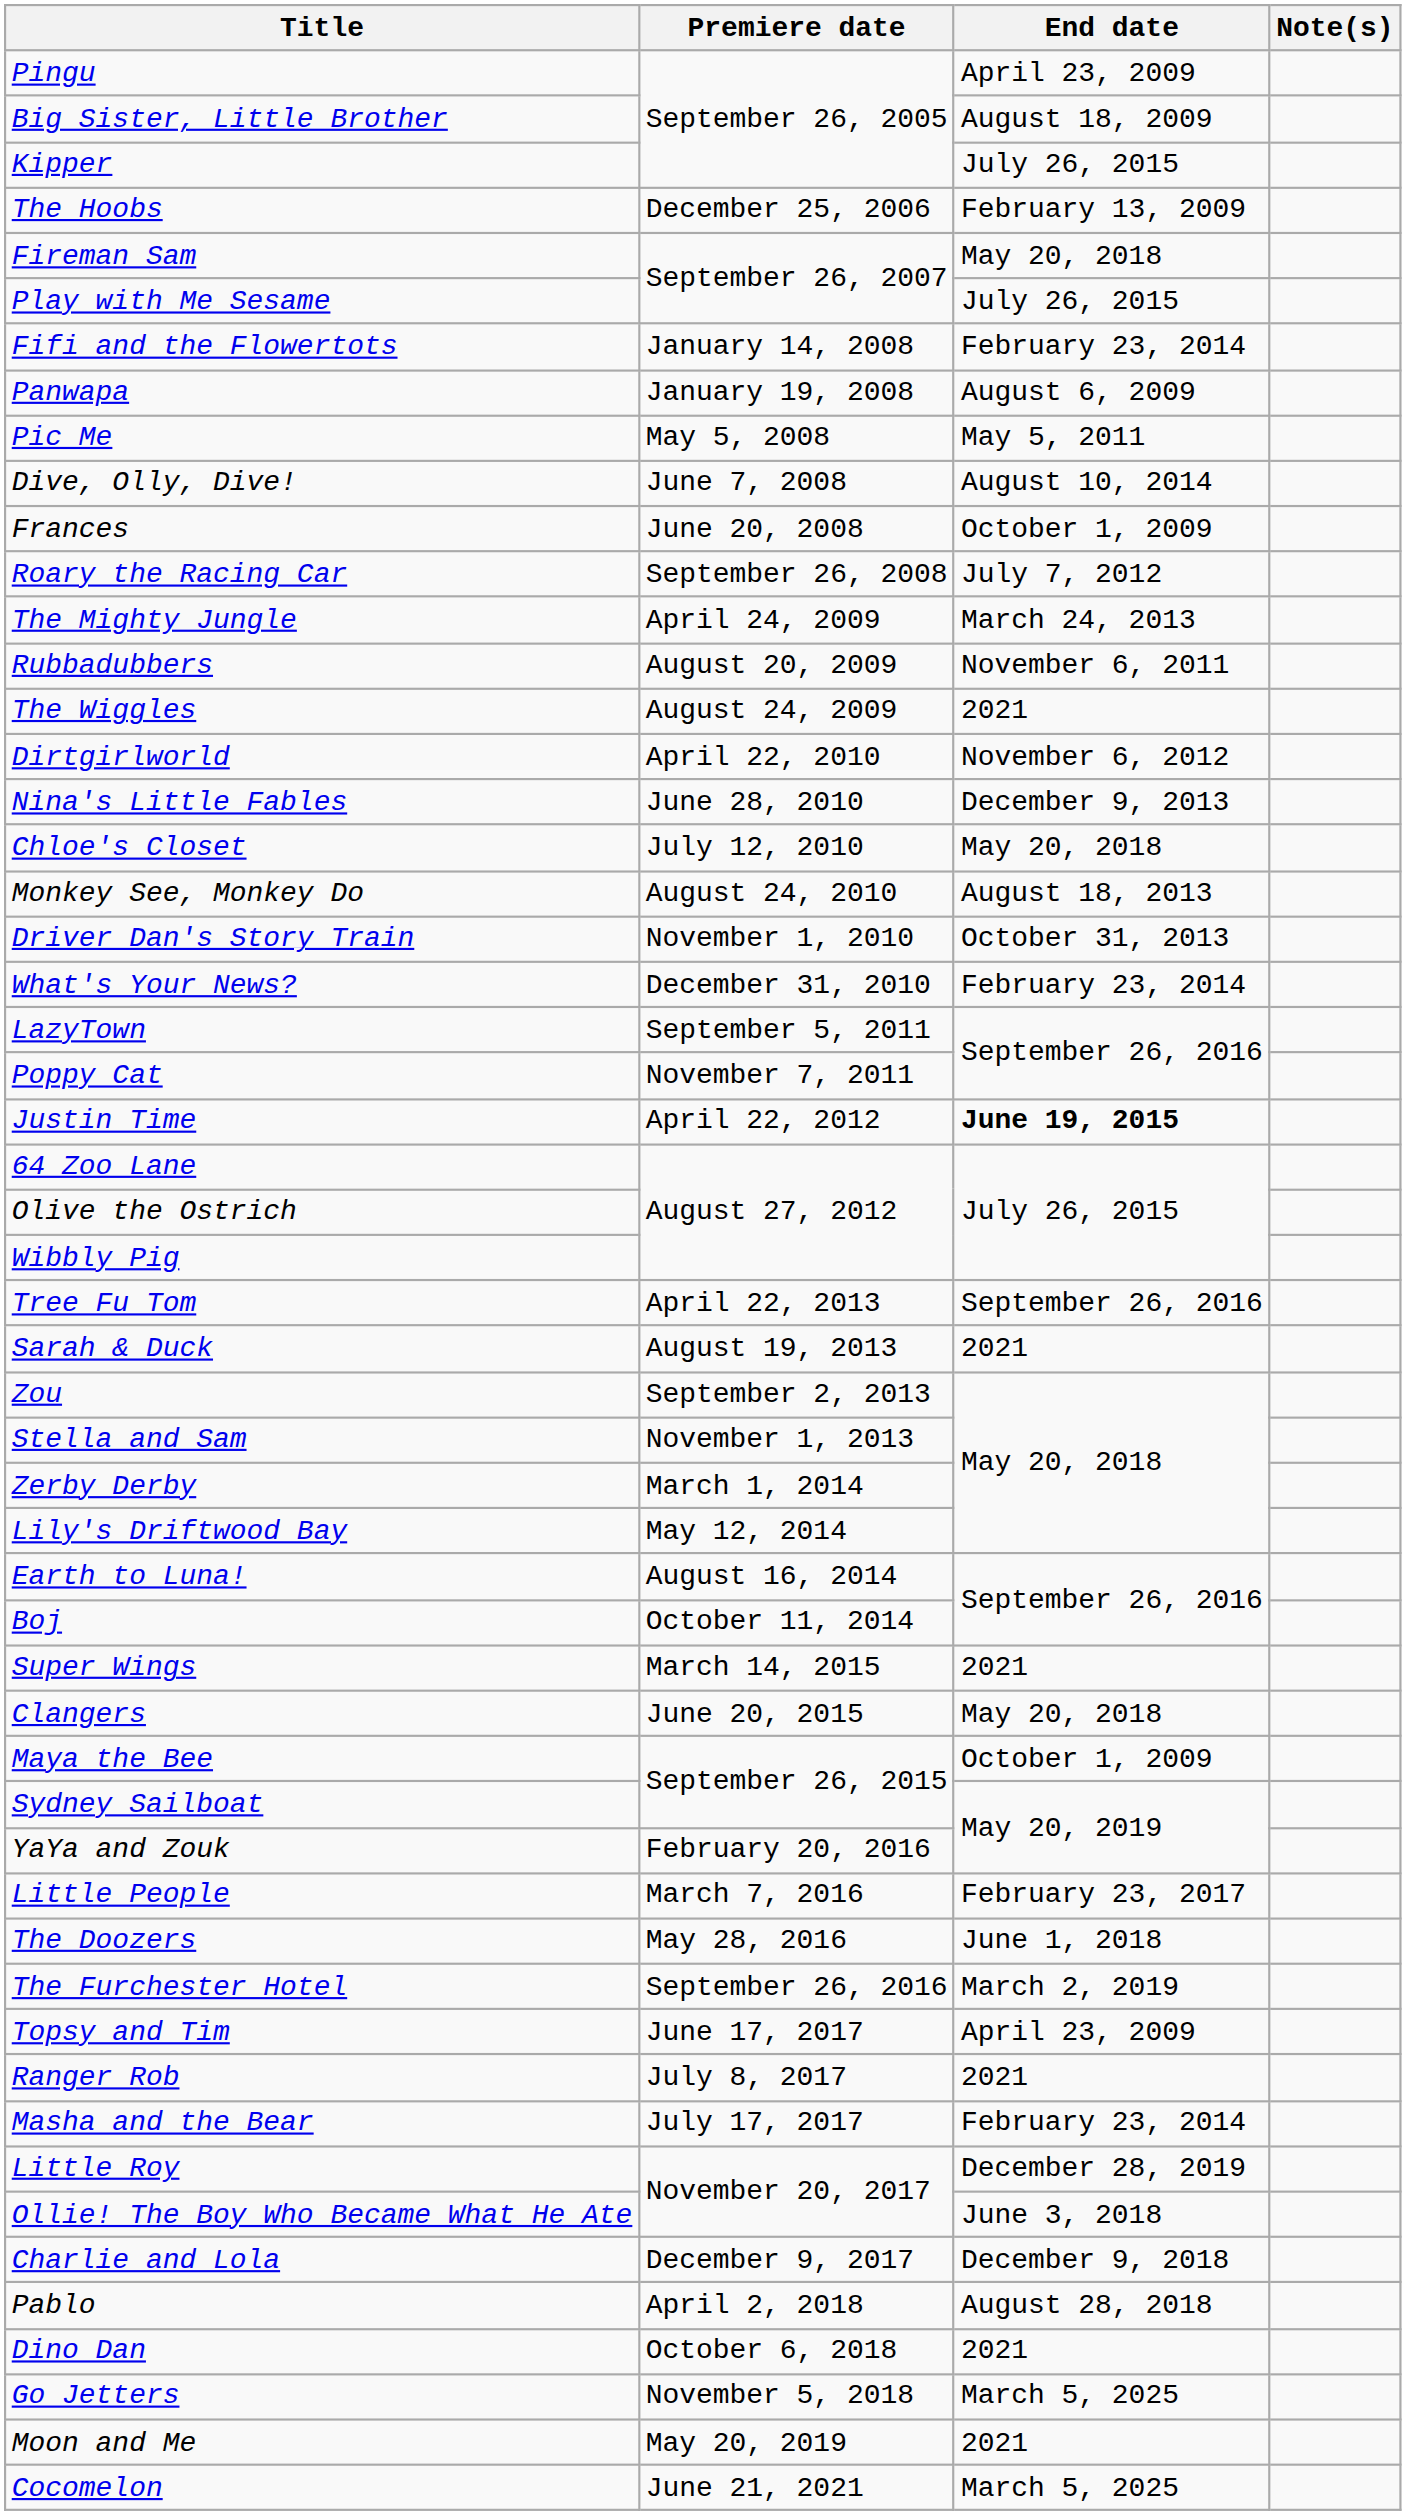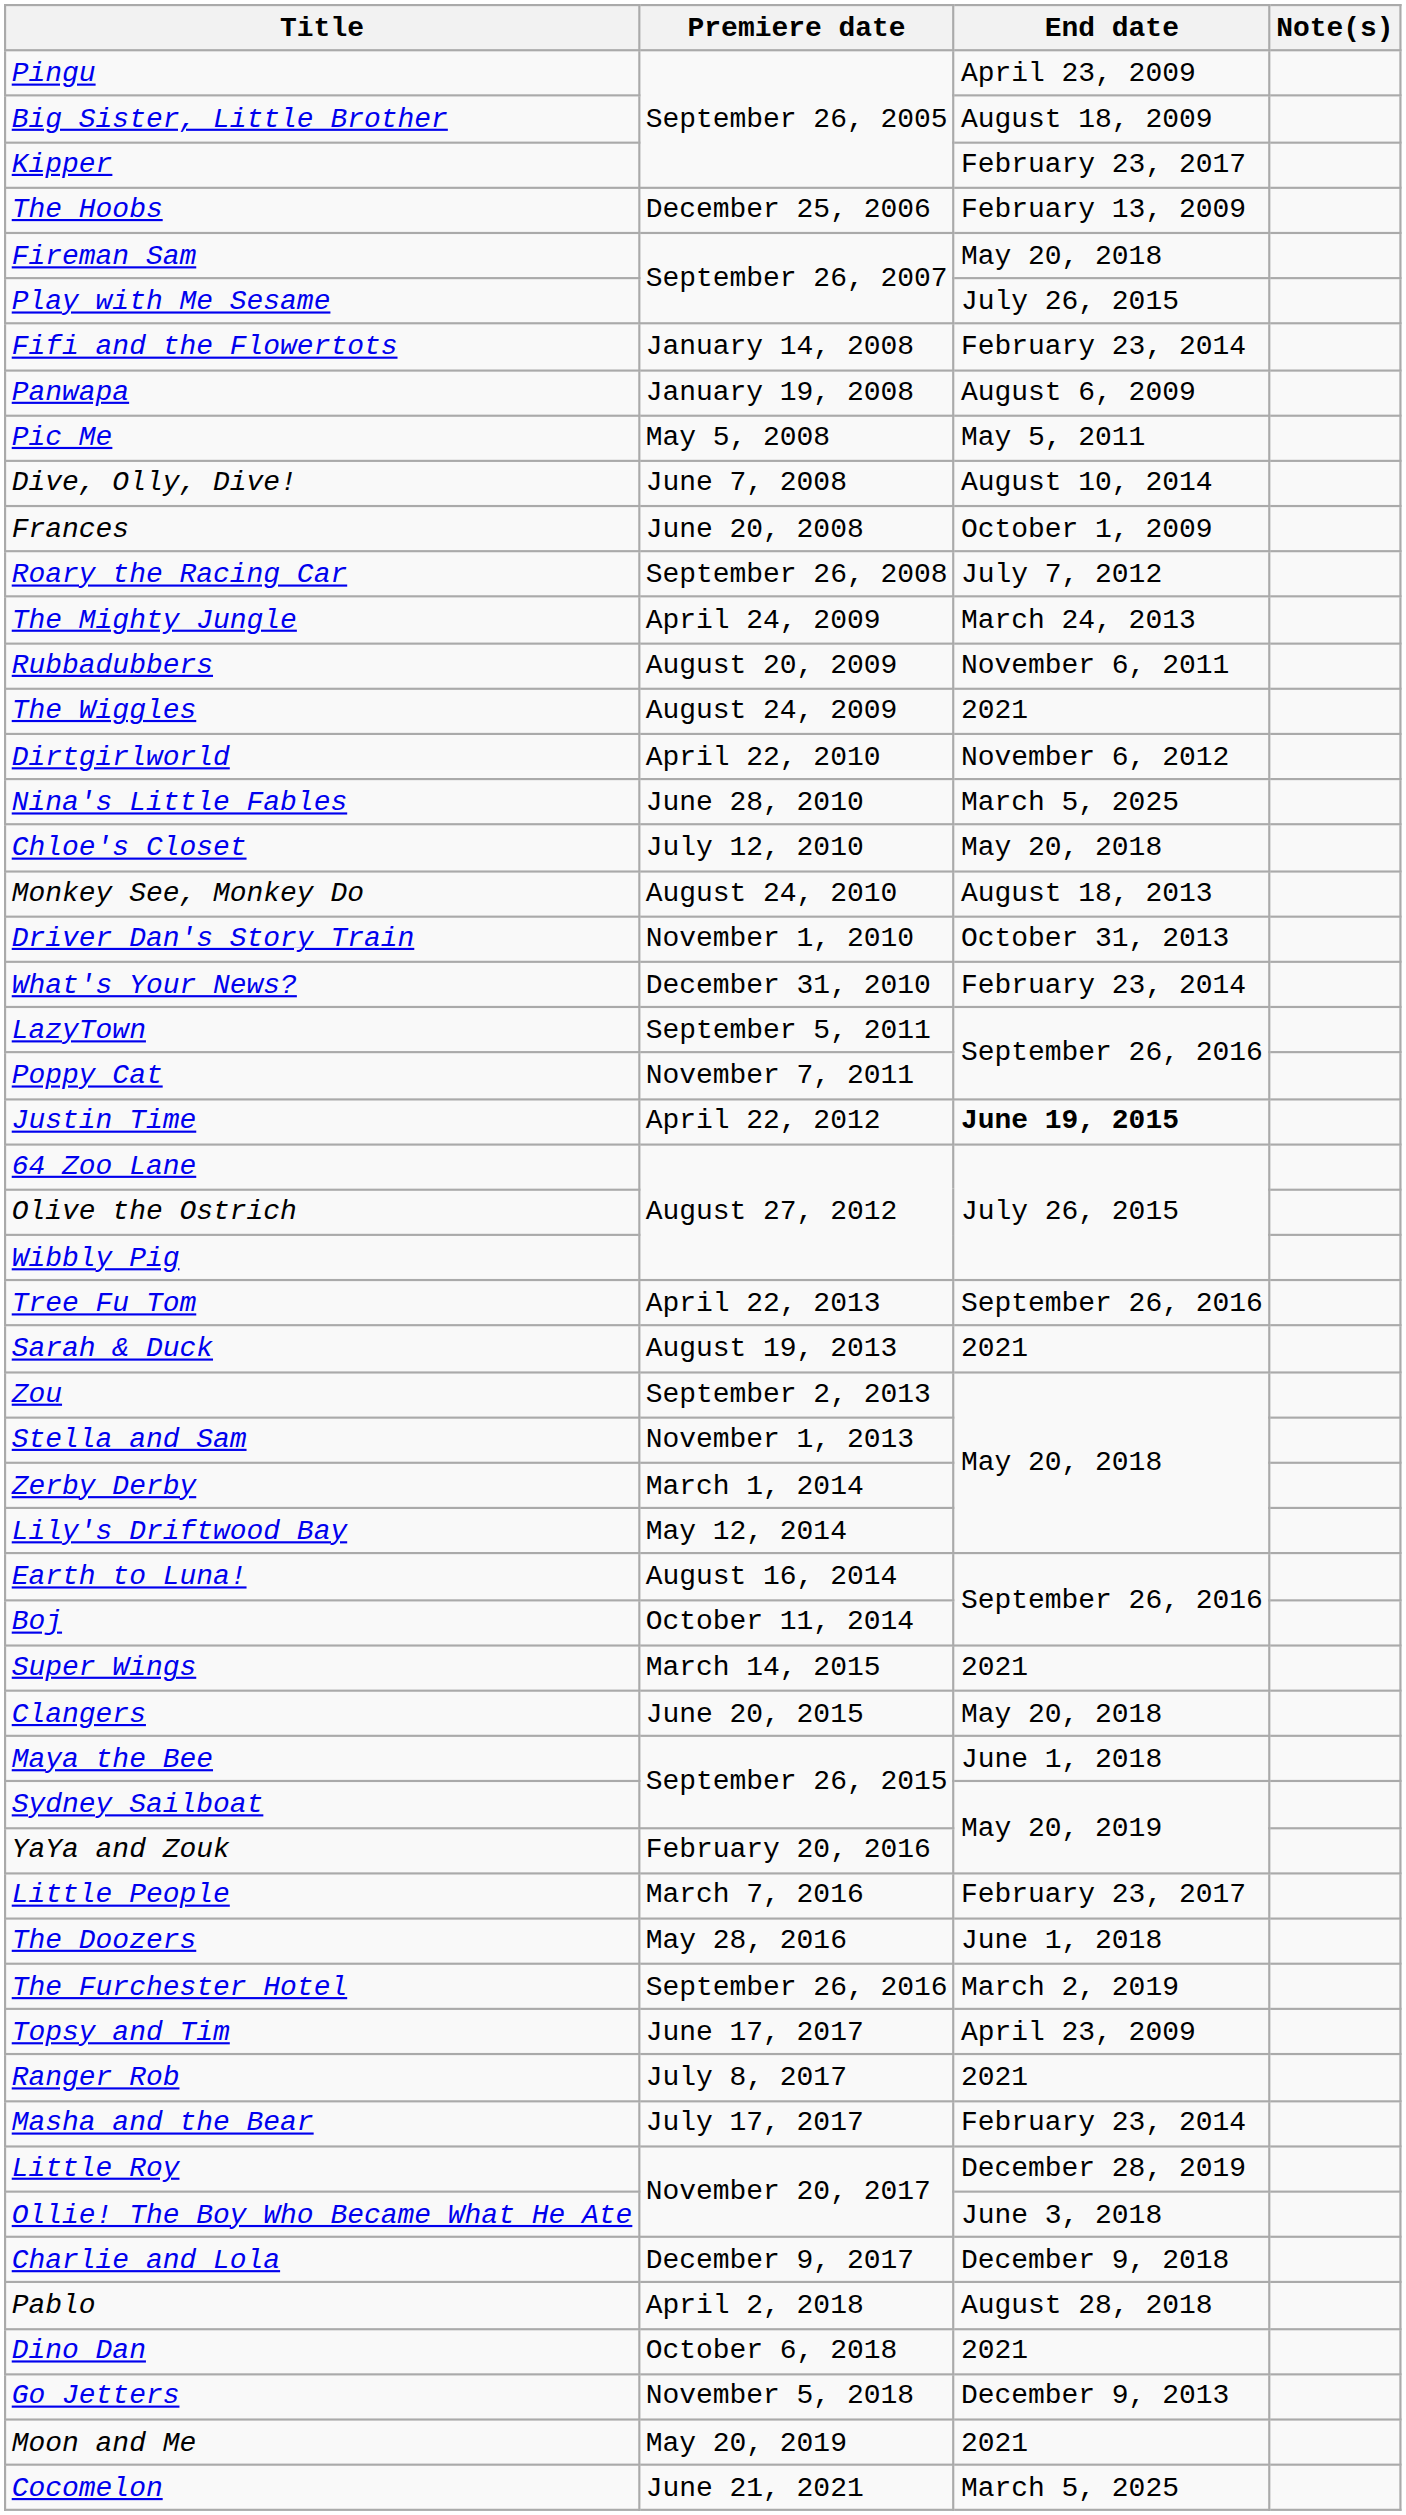Kipper | End date: July 26, 2015 -> February 23, 2017
Nina's Little Fables | End date: December 9, 2013 -> March 5, 2025
Maya the Bee | End date: October 1, 2009 -> June 1, 2018
Go Jetters | End date: March 5, 2025 -> December 9, 2013
